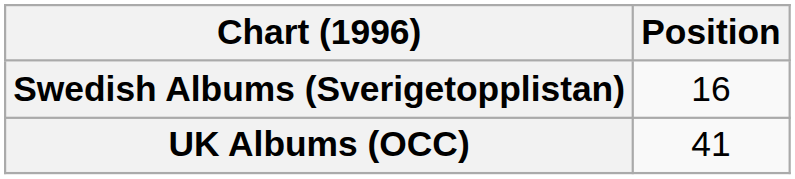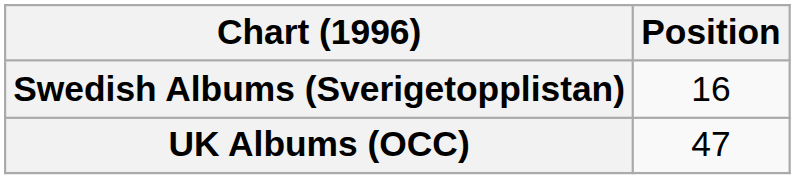UK Albums (OCC) | Position: 41 -> 47
